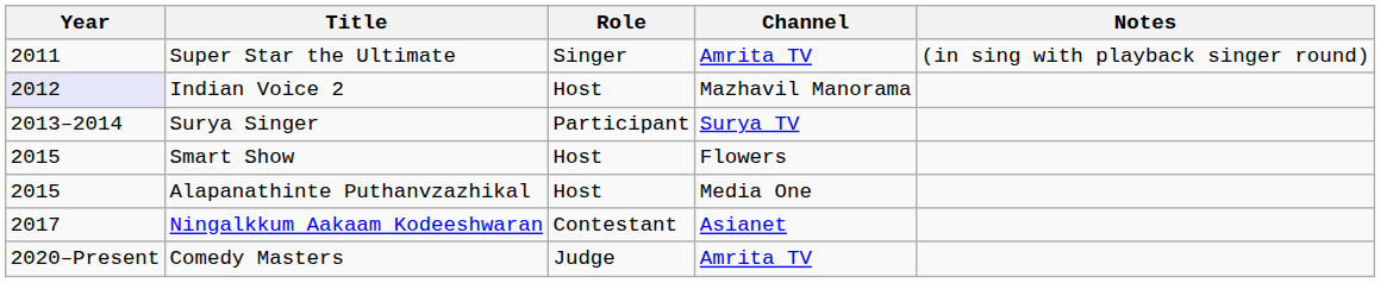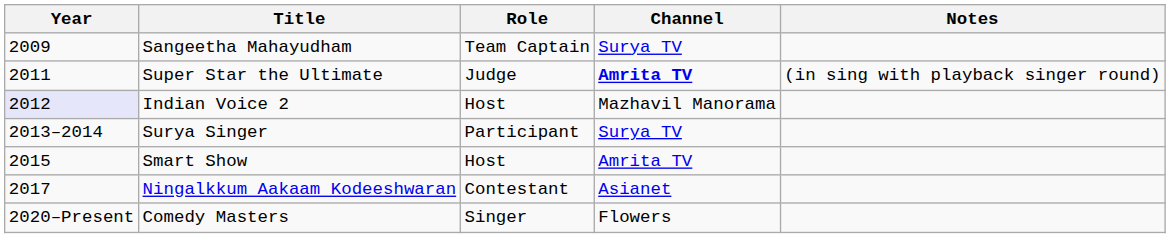+ row: 2009 | Sangeetha Mahayudham | Team Captain | Surya TV
Super Star the Ultimate | Role: Singer -> Judge
Super Star the Ultimate | Channel: normal -> bold
Smart Show | Channel: Flowers -> Amrita TV
- row: 2015 | Alapanathinte Puthanvzazhikal | Host | Media One
Comedy Masters | Role: Judge -> Singer
Comedy Masters | Channel: Amrita TV -> Flowers
